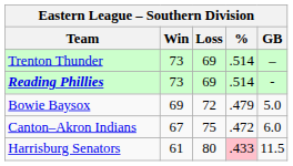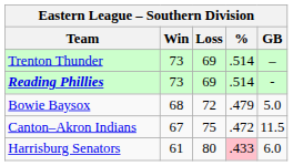Bowie Baysox | Win: 69 -> 68
Canton–Akron Indians | GB: 6.0 -> 11.5
Harrisburg Senators | GB: 11.5 -> 6.0
